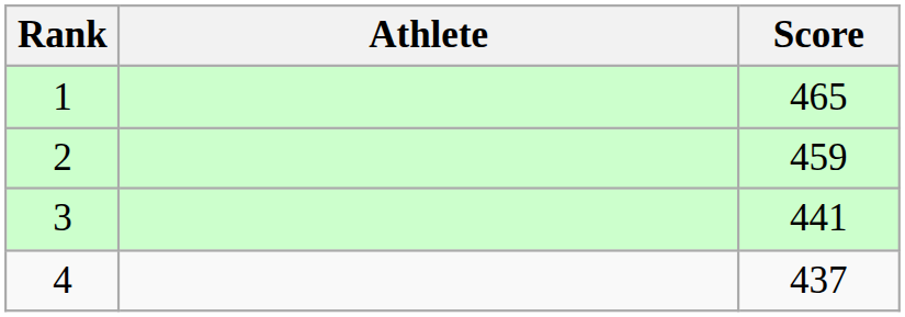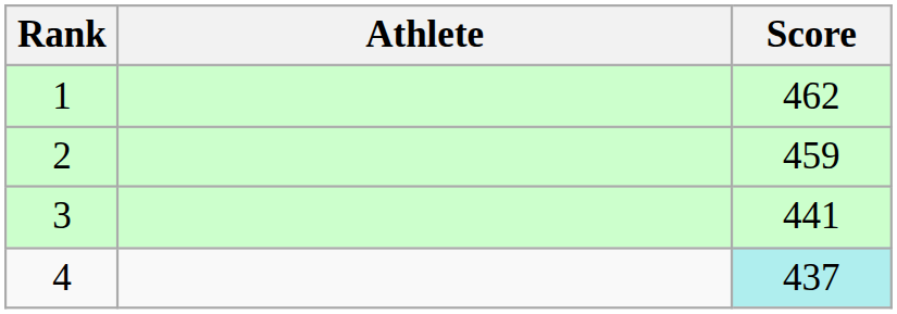1 | Score: 465 -> 462
4 | Score: no background -> paleturquoise background
